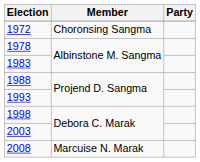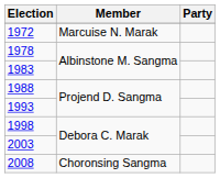1972 | Member: Choronsing Sangma -> Marcuise N. Marak
2008 | Member: Marcuise N. Marak -> Choronsing Sangma
